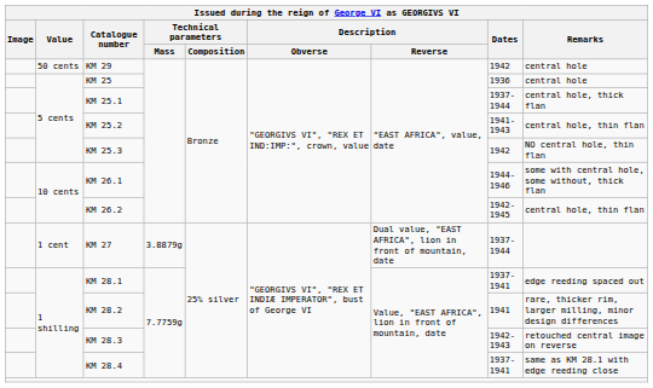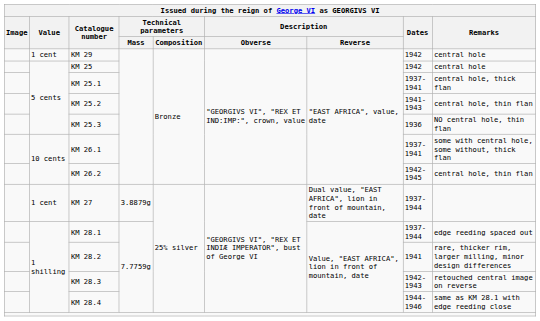KM 29 | Value: 50 cents -> 1 cent
KM 25 | Dates: 1936 -> 1942
KM 25.1 | Dates: 1937-1944 -> 1937-1941
KM 25.3 | Dates: 1942 -> 1936
KM 26.1 | Dates: 1944-1946 -> 1937-1941
KM 28.1 | Dates: 1937-1941 -> 1937-1944
KM 28.4 | Dates: 1937-1941 -> 1944-1946
